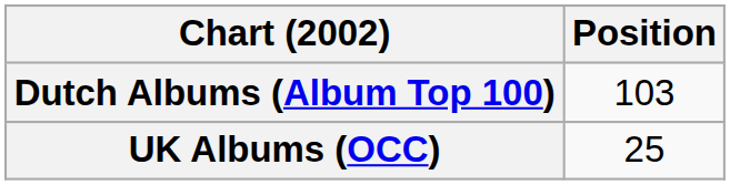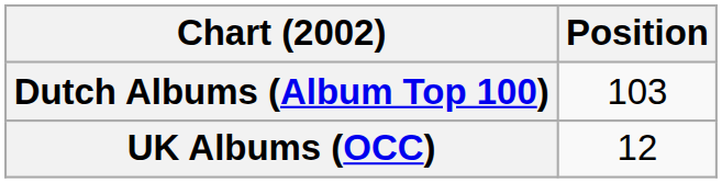UK Albums (OCC) | Position: 25 -> 12
